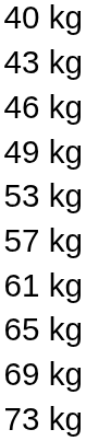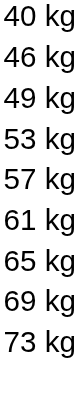- row: 43 kg
